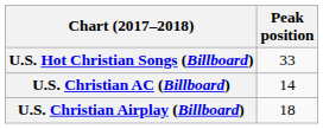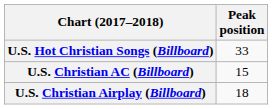U.S. Christian AC (Billboard) | Peak position: 14 -> 15
